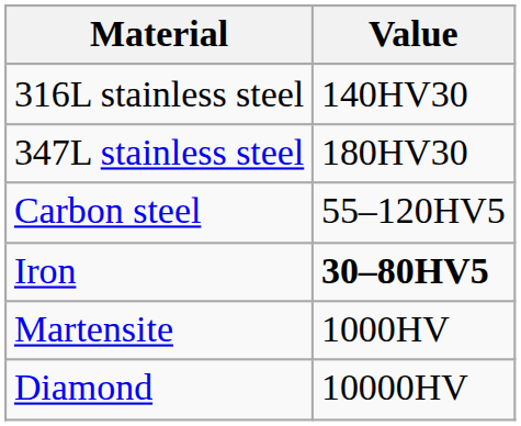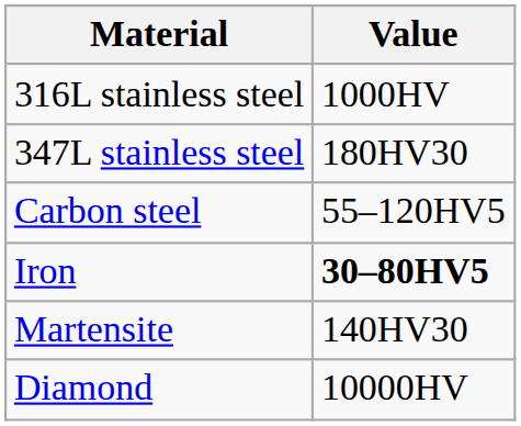316L stainless steel | Value: 140HV30 -> 1000HV
Martensite | Value: 1000HV -> 140HV30
